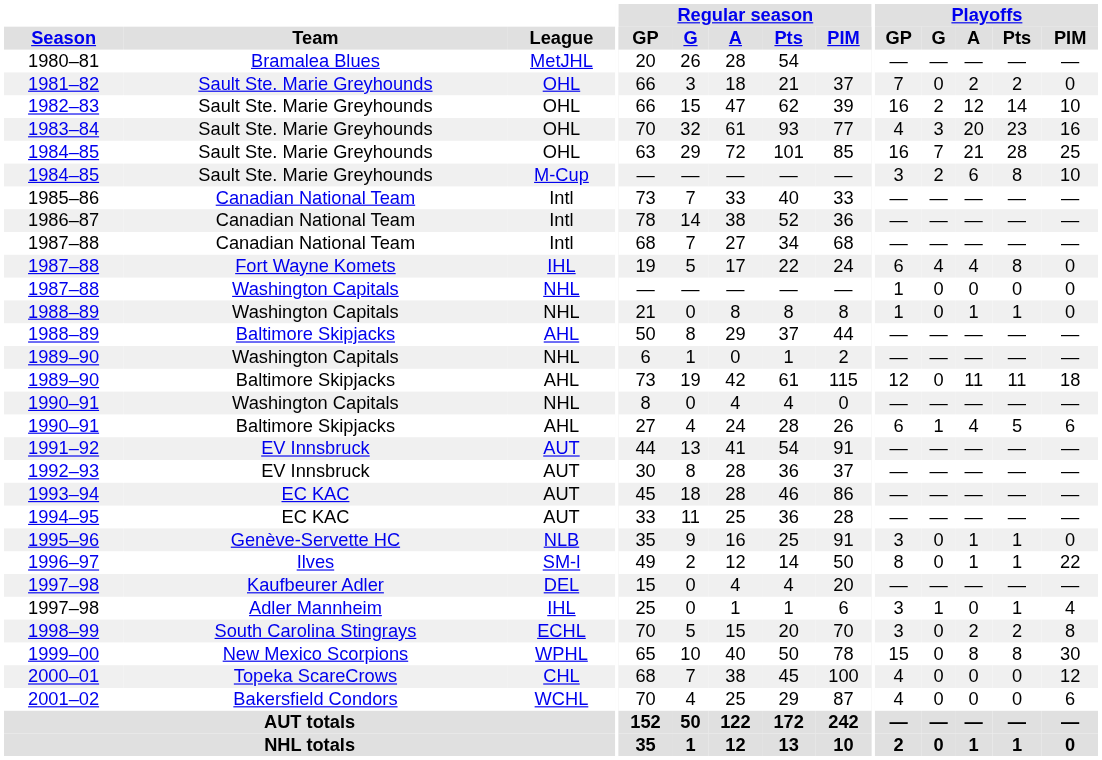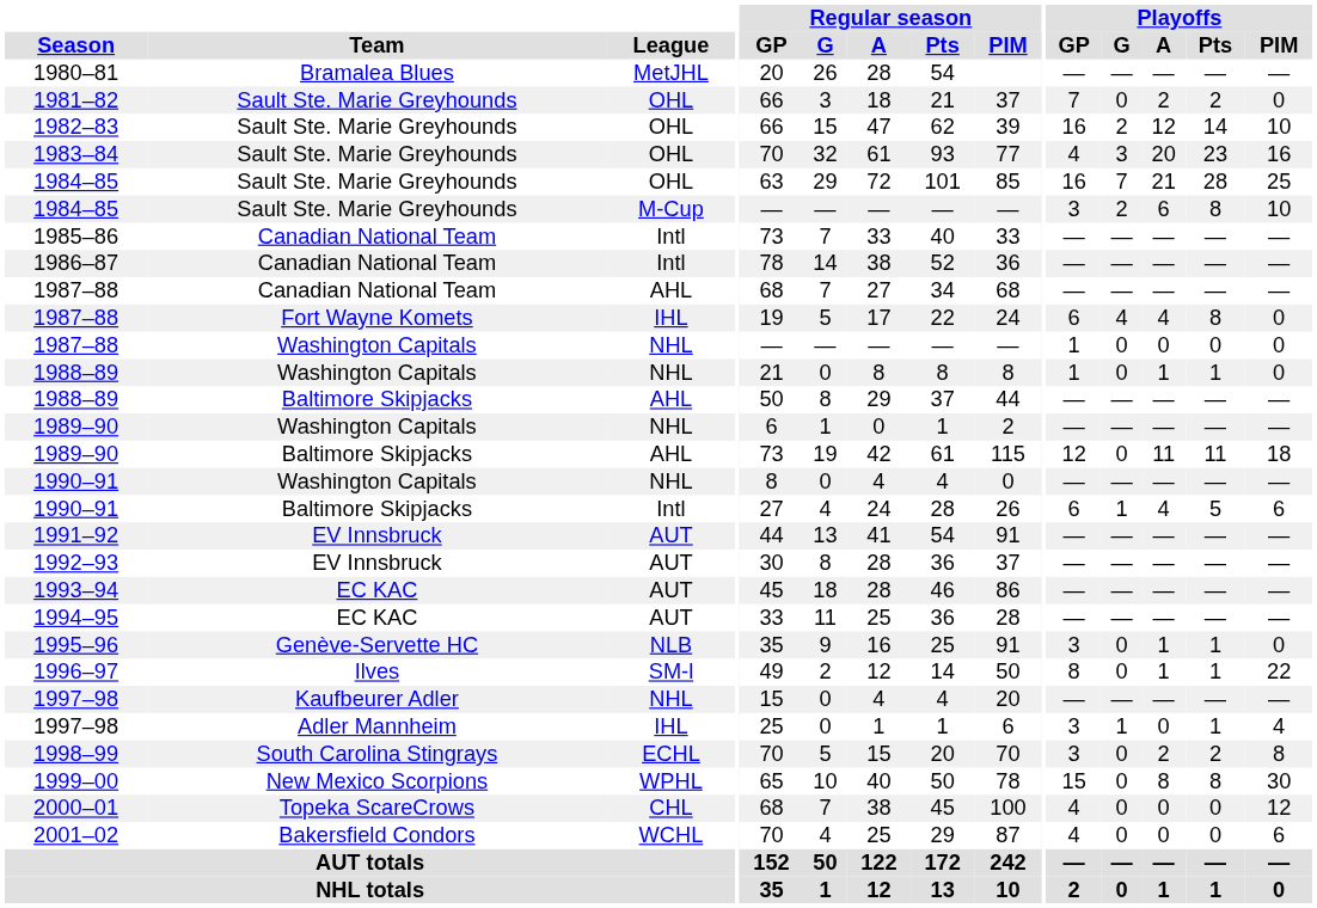1987–88 / Canadian National Team | League: Intl -> AHL
1990–91 / Baltimore Skipjacks | League: AHL -> Intl
1997–98 / Kaufbeurer Adler | League: DEL -> NHL
